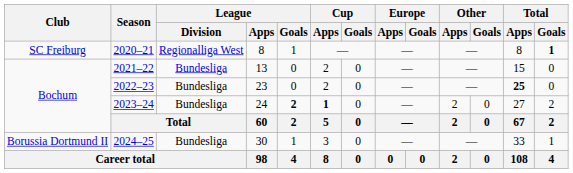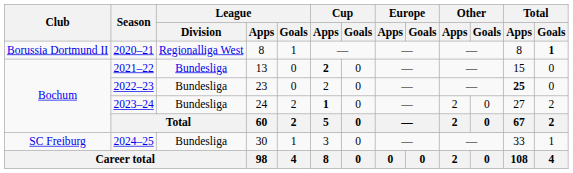2020–21 | Club: SC Freiburg -> Borussia Dortmund II
2021–22 | Cup / Apps: normal -> bold
2023–24 | League / Goals: bold -> normal
2024–25 | Club: Borussia Dortmund II -> SC Freiburg
